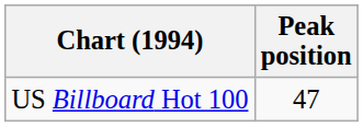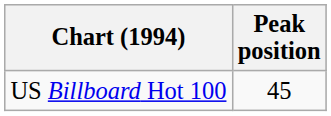US Billboard Hot 100 | Peak position: 47 -> 45
